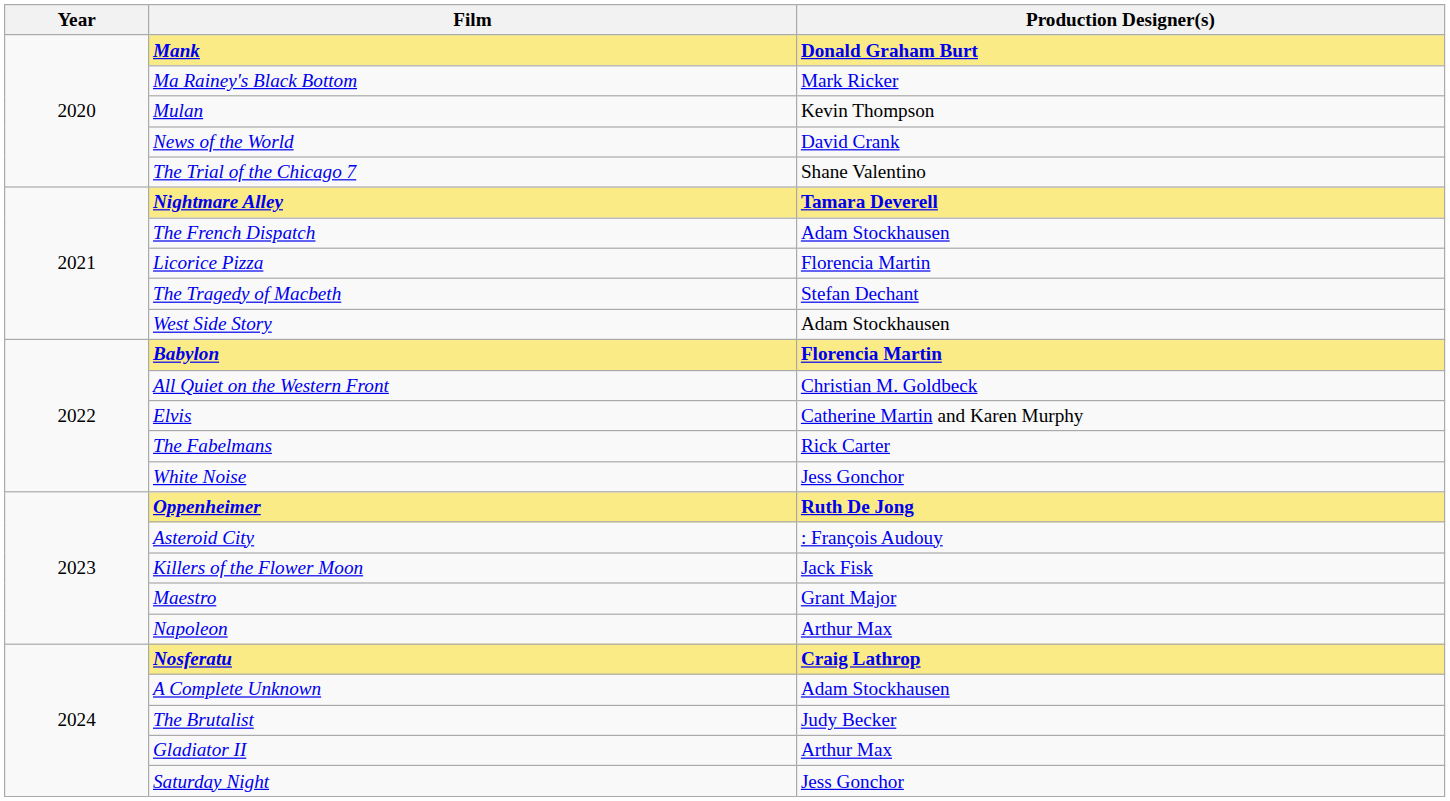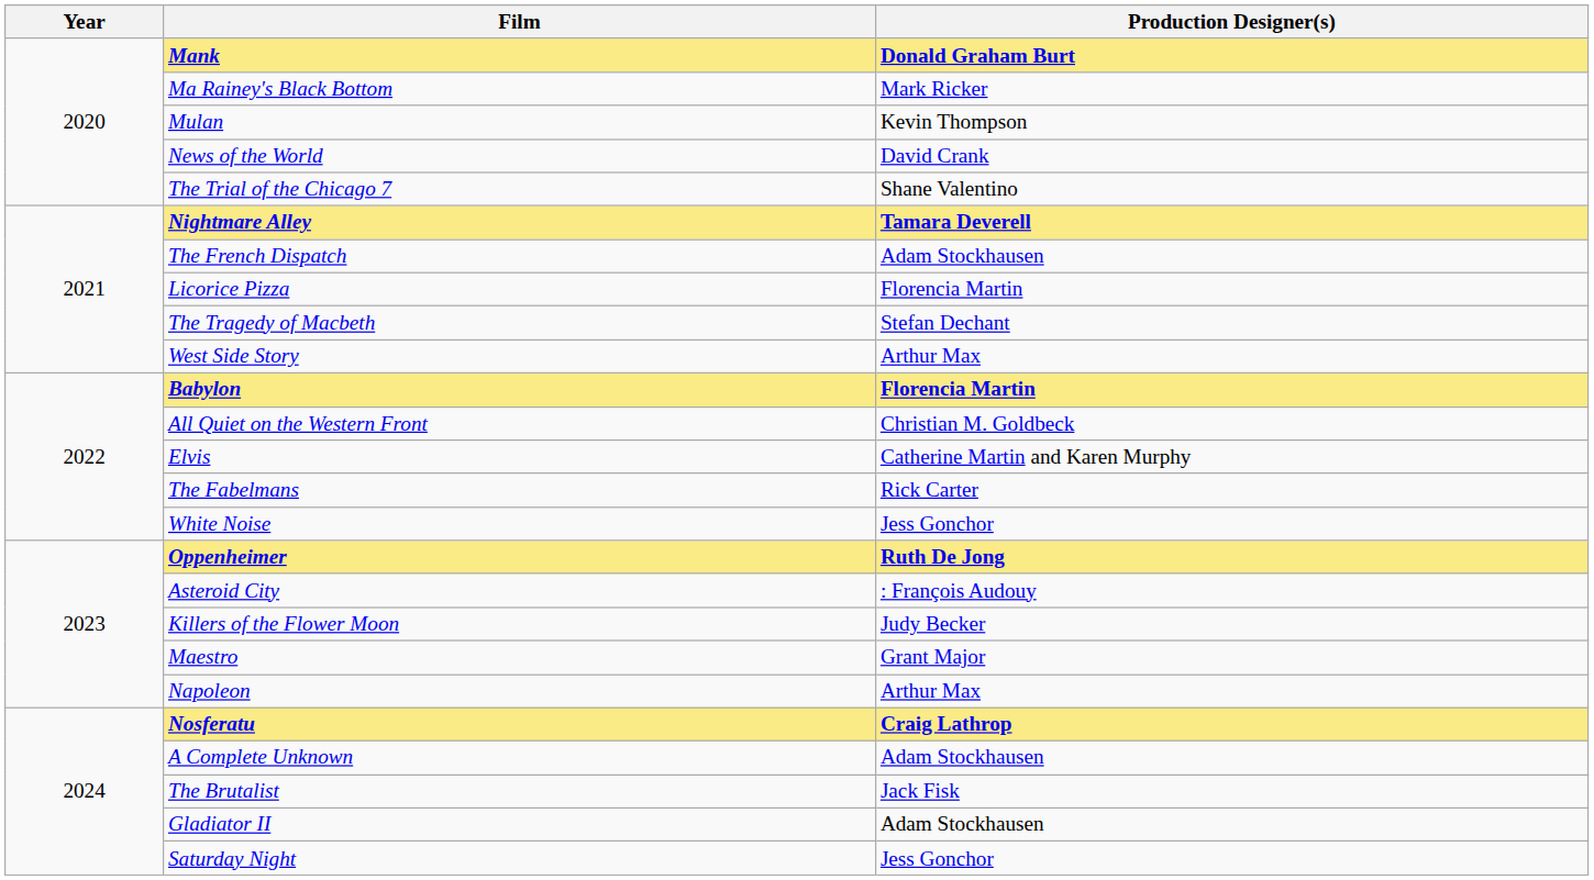West Side Story | Production Designer(s): Adam Stockhausen -> Arthur Max
Killers of the Flower Moon | Production Designer(s): Jack Fisk -> Judy Becker
The Brutalist | Production Designer(s): Judy Becker -> Jack Fisk
Gladiator II | Production Designer(s): Arthur Max -> Adam Stockhausen
